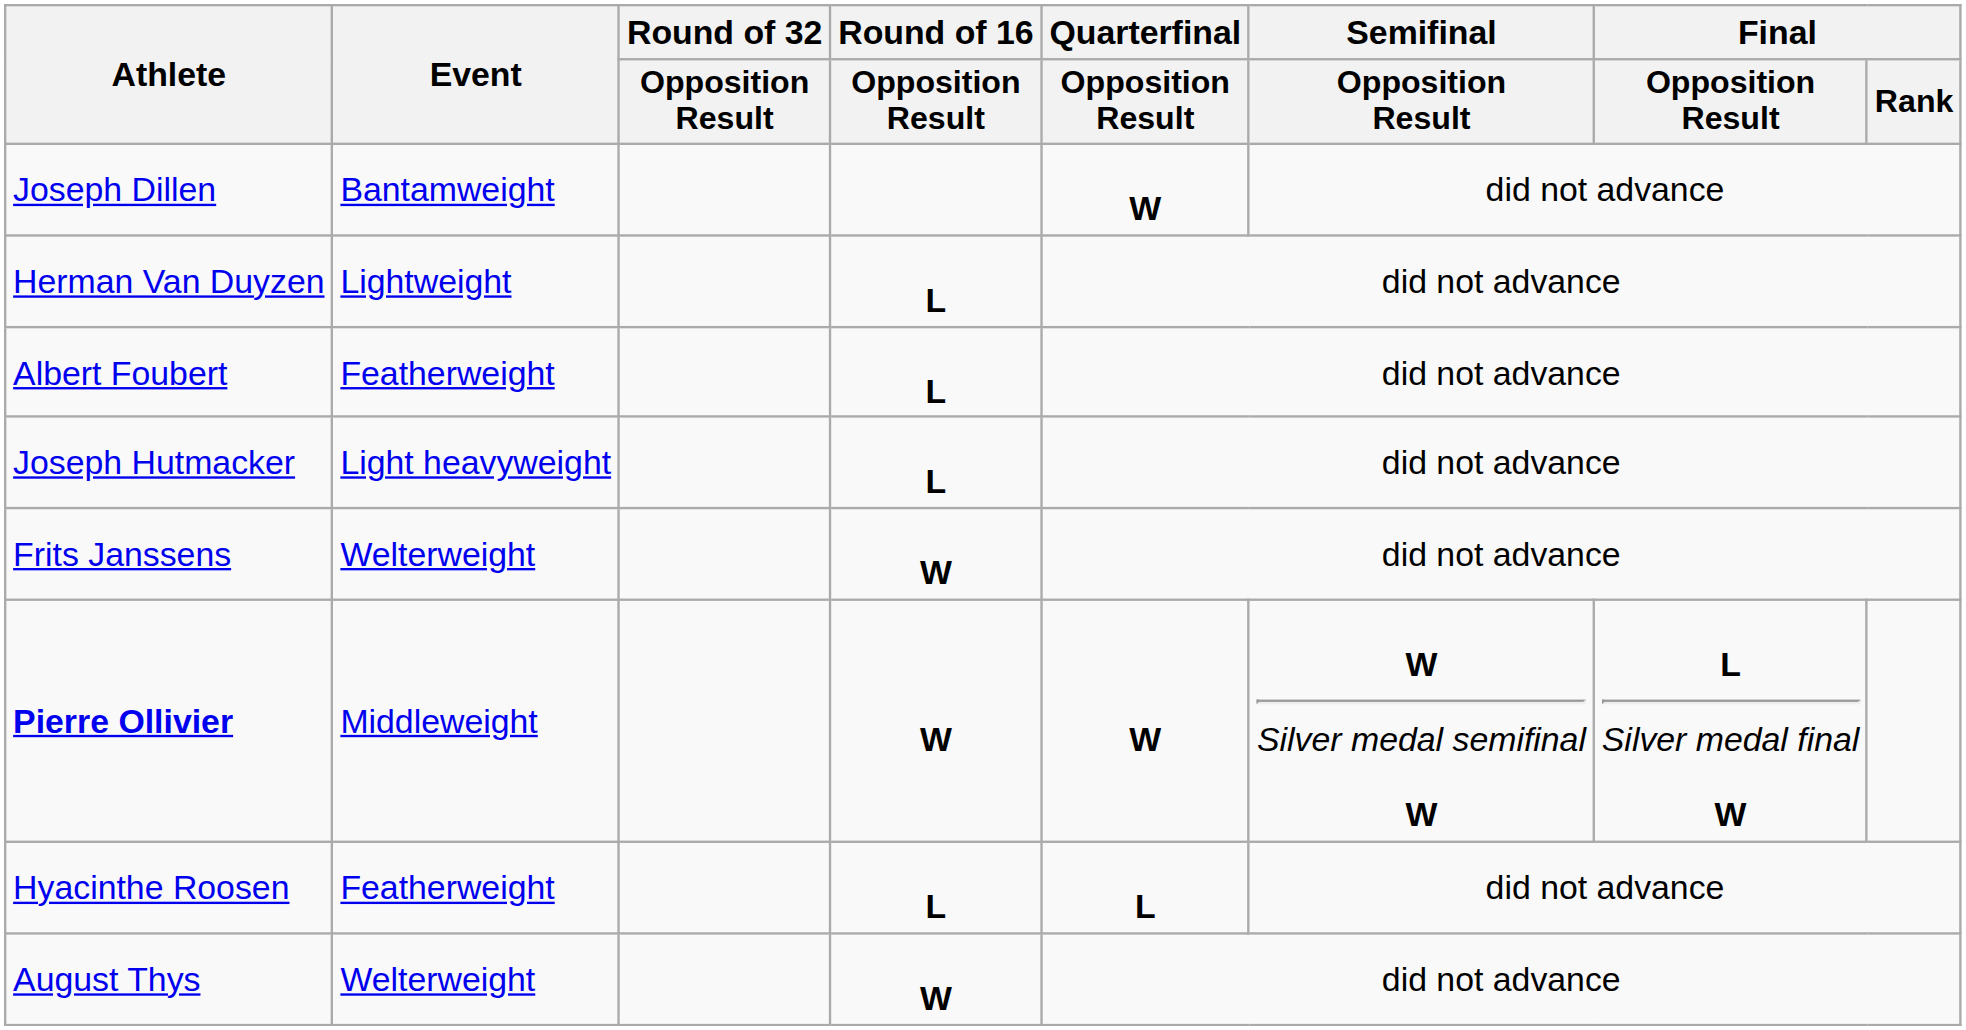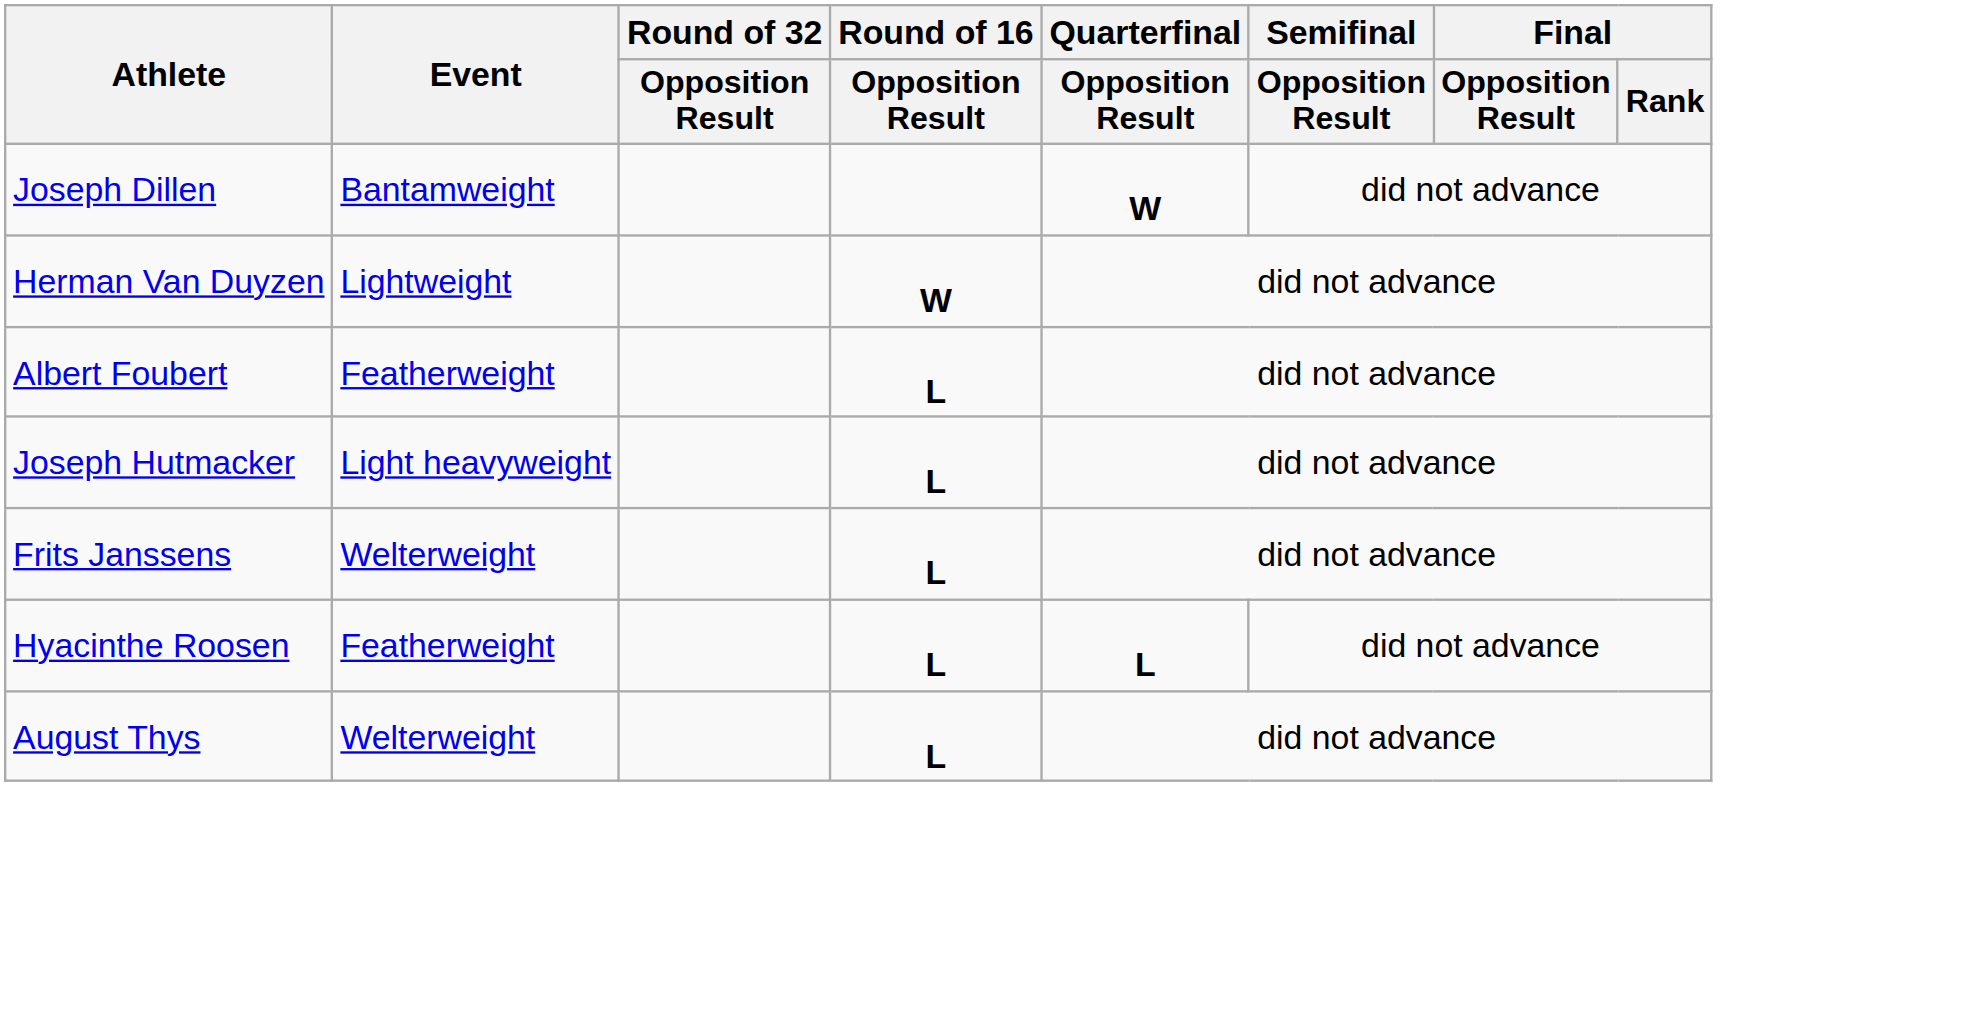Herman Van Duyzen | Round of 16 / Opposition Result: L -> W
Frits Janssens | Round of 16 / Opposition Result: W -> L
- row: Pierre Ollivier | Middleweight | W | W | W Silver medal semifinal W | L Silver medal final W
August Thys | Round of 16 / Opposition Result: W -> L
